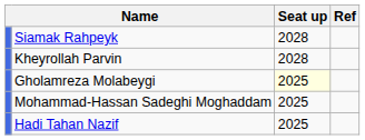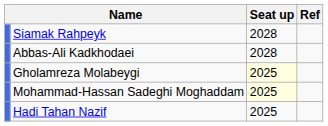+ row: Abbas-Ali Kadkhodaei | 2028
- row: Kheyrollah Parvin | 2028
Mohammad-Hassan Sadeghi Moghaddam | Seat up: no background -> lightyellow background
